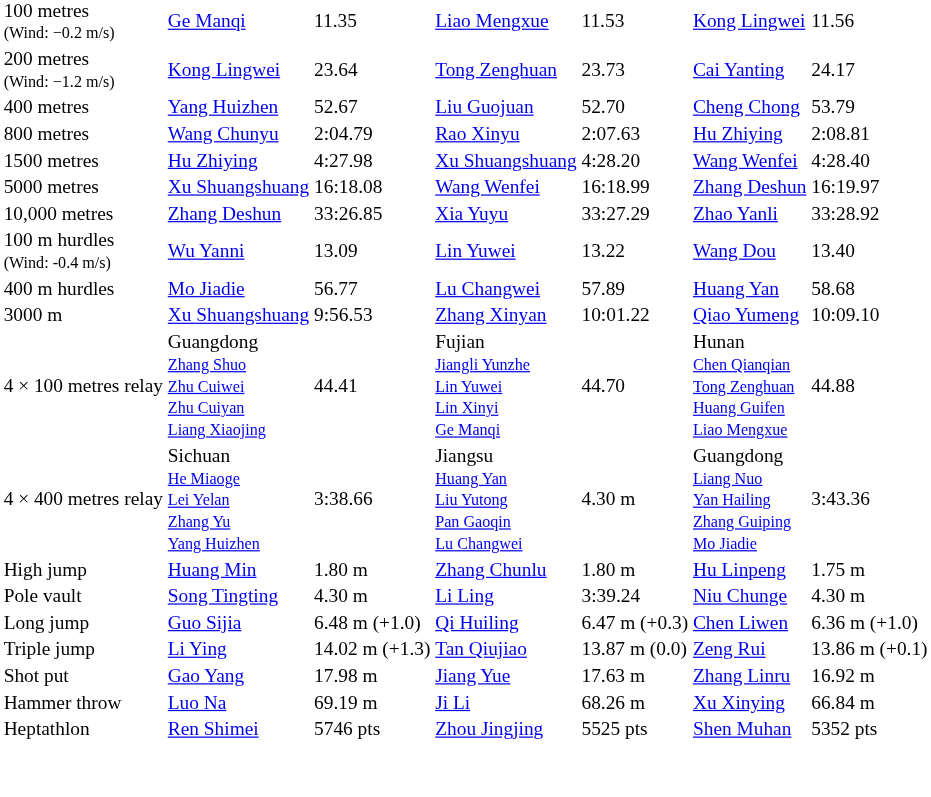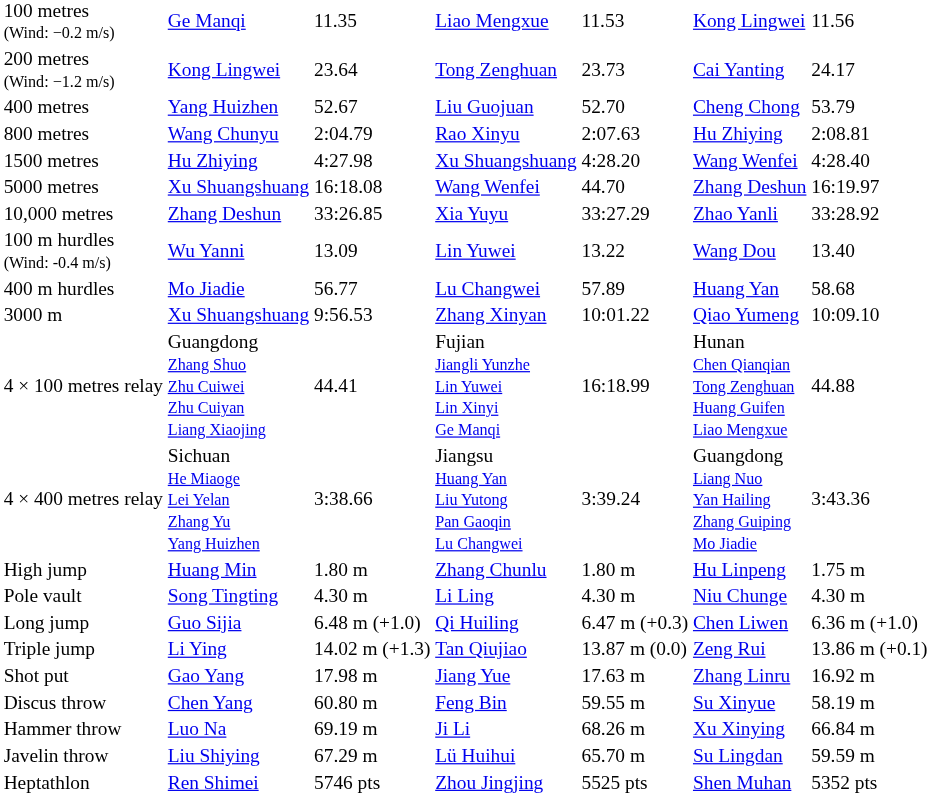5000 metres | column 5: 16:18.99 -> 44.70
4 × 100 metres relay | column 5: 44.70 -> 16:18.99
4 × 400 metres relay | column 5: 4.30 m -> 3:39.24
Pole vault | column 5: 3:39.24 -> 4.30 m
+ row: Discus throw | Chen Yang | 60.80 m | Feng Bin | 59.55 m | Su Xinyue | 58.19 m
+ row: Javelin throw | Liu Shiying | 67.29 m | Lü Huihui | 65.70 m | Su Lingdan | 59.59 m
